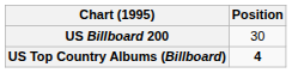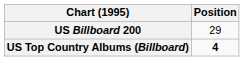US Billboard 200 | Position: 30 -> 29
